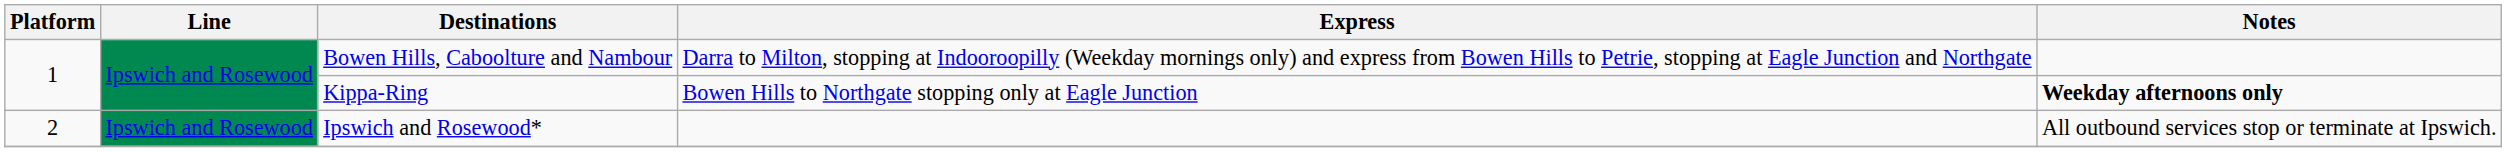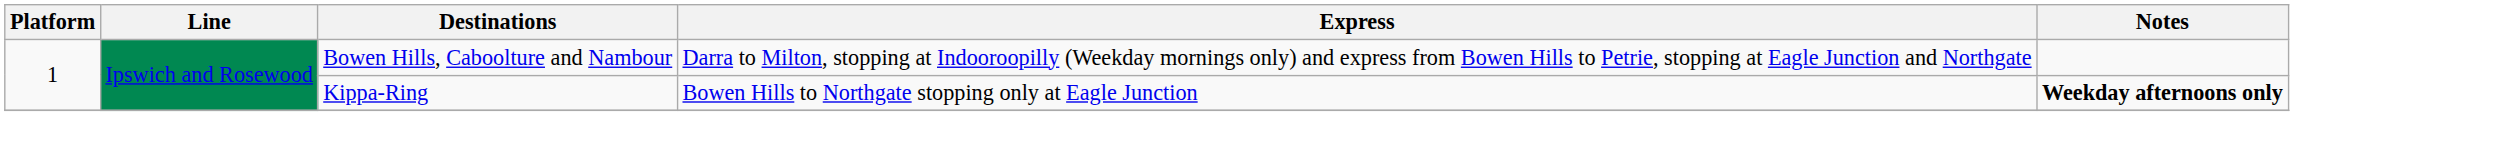- row: 2 | Ipswich and Rosewood | Ipswich and Rosewood* | All outbound services stop or terminate at Ipswich.
